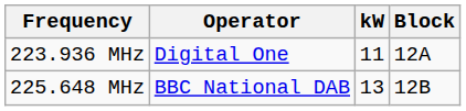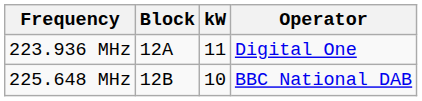columns swapped: Block <-> Operator
225.648 MHz | kW: 13 -> 10
